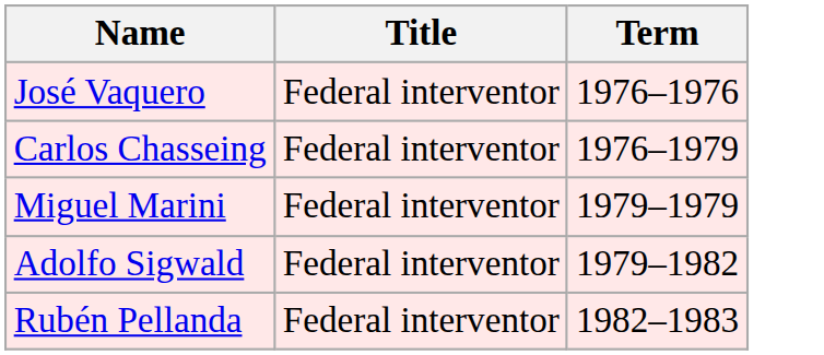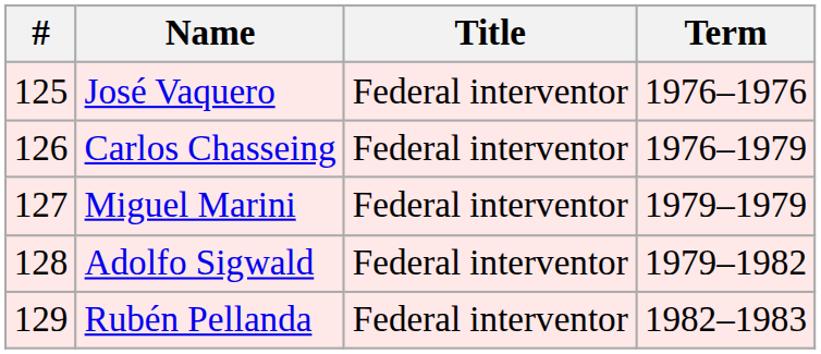+ column: # | 125 | 126 | 127 | 128 | 129
